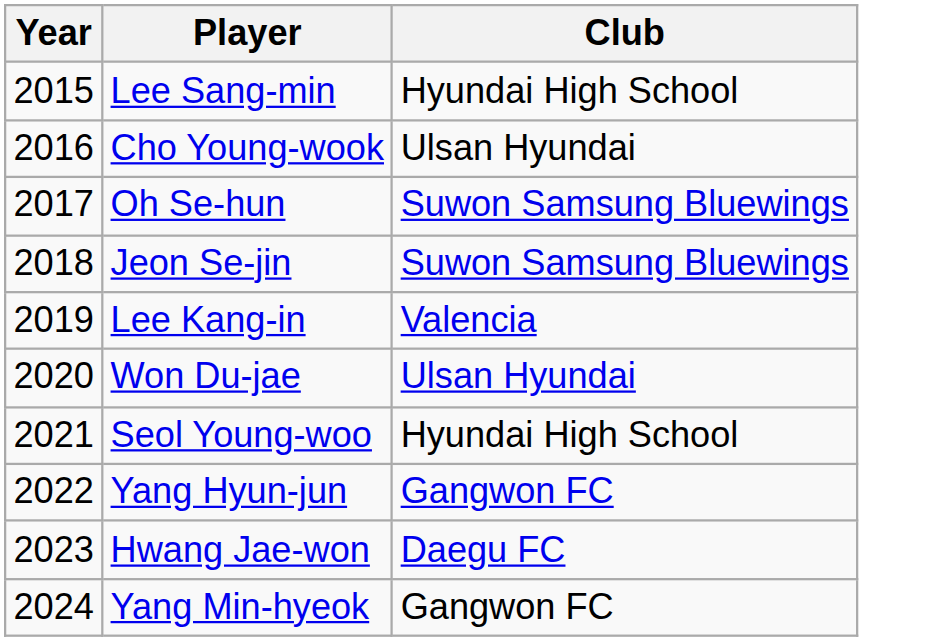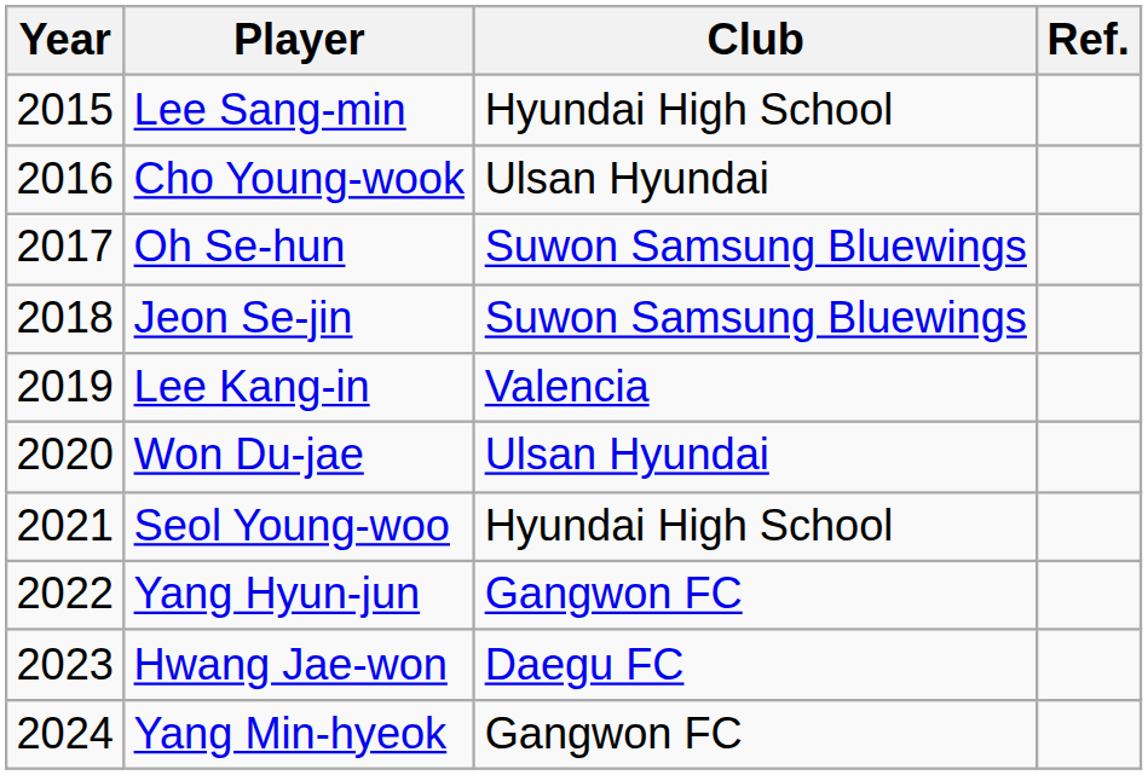+ column: Ref.
